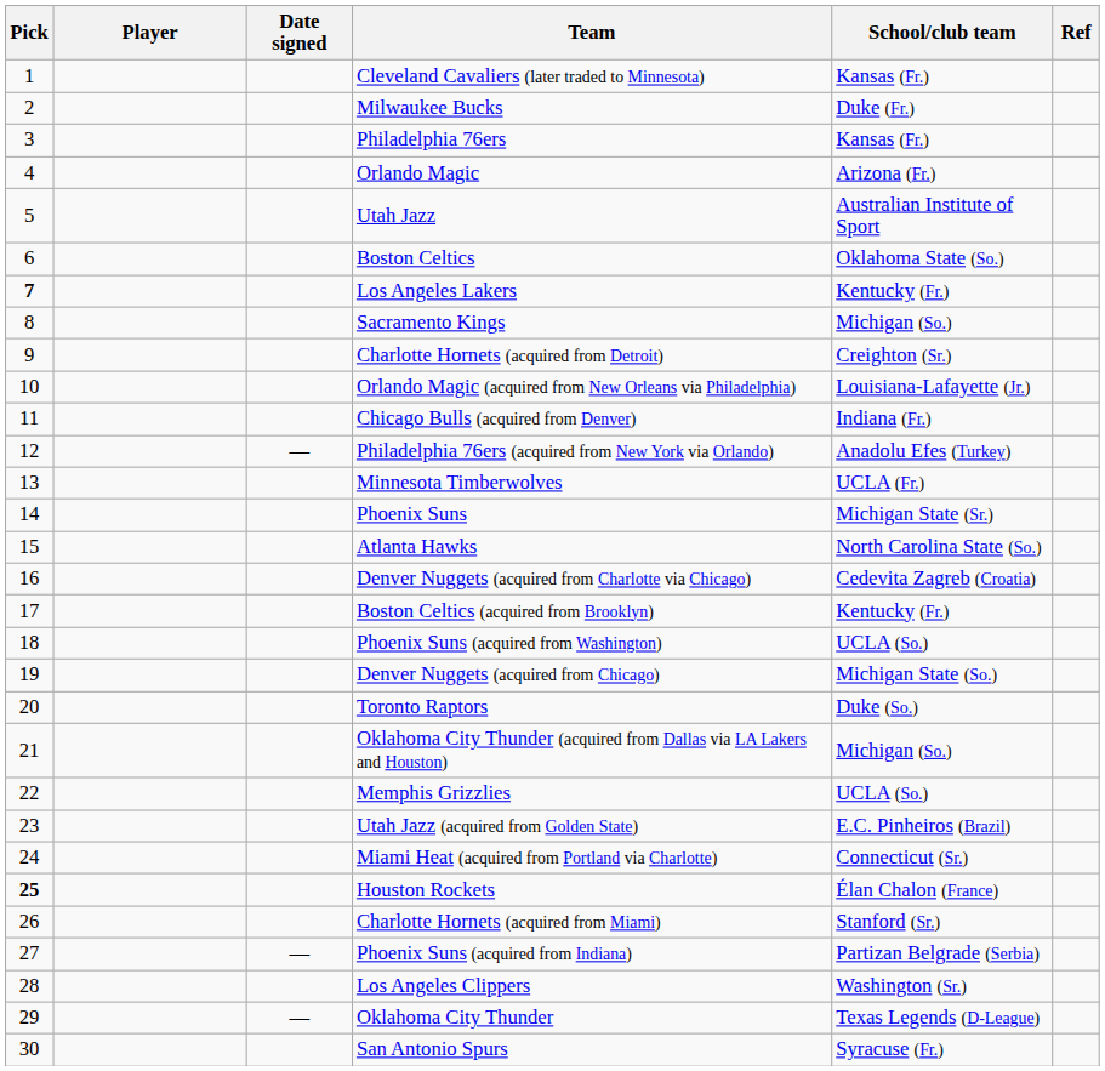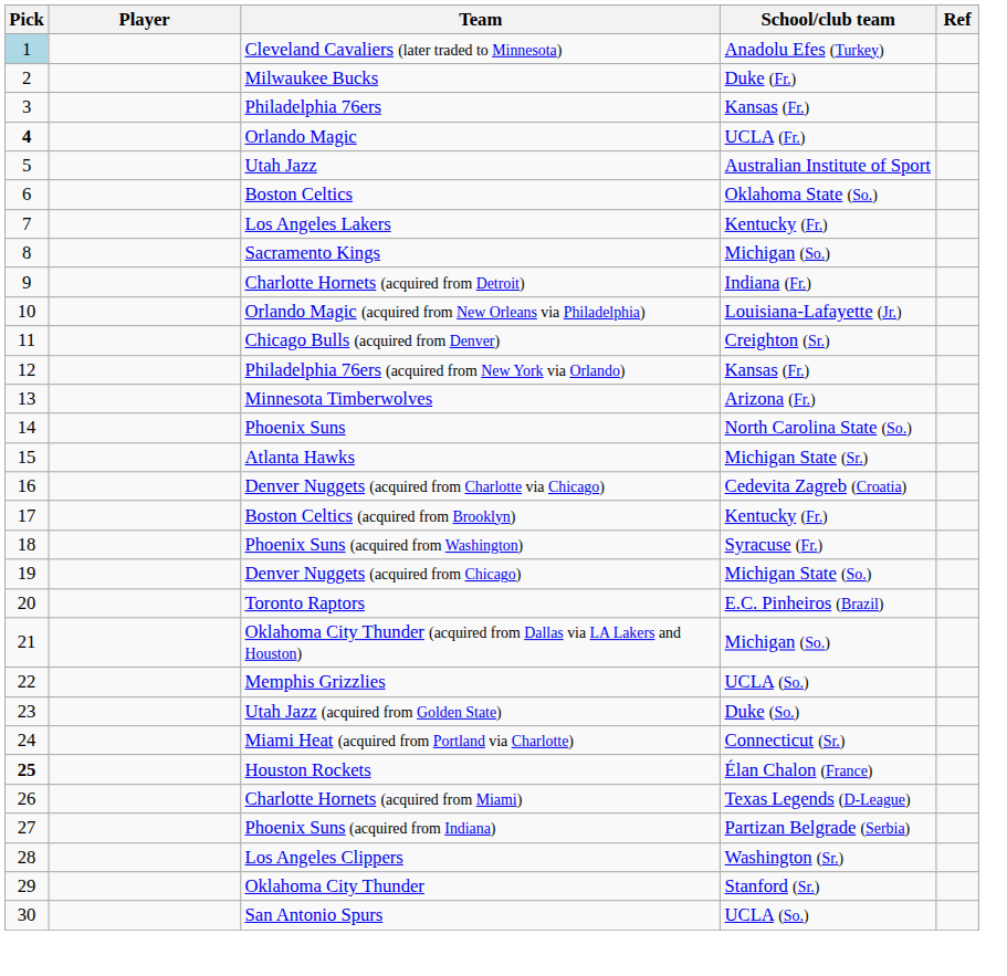- column: Date signed | — | — | —
Cleveland Cavaliers (later traded to Minnesota) | Pick: no background -> lightblue background
Cleveland Cavaliers (later traded to Minnesota) | School/club team: Kansas (Fr.) -> Anadolu Efes (Turkey)
Orlando Magic | Pick: normal -> bold
Orlando Magic | School/club team: Arizona (Fr.) -> UCLA (Fr.)
Los Angeles Lakers | Pick: bold -> normal
Charlotte Hornets (acquired from Detroit) | School/club team: Creighton (Sr.) -> Indiana (Fr.)
Chicago Bulls (acquired from Denver) | School/club team: Indiana (Fr.) -> Creighton (Sr.)
Philadelphia 76ers (acquired from New York via Orlando) | School/club team: Anadolu Efes (Turkey) -> Kansas (Fr.)
Minnesota Timberwolves | School/club team: UCLA (Fr.) -> Arizona (Fr.)
Phoenix Suns | School/club team: Michigan State (Sr.) -> North Carolina State (So.)
Atlanta Hawks | School/club team: North Carolina State (So.) -> Michigan State (Sr.)
Phoenix Suns (acquired from Washington) | School/club team: UCLA (So.) -> Syracuse (Fr.)
Toronto Raptors | School/club team: Duke (So.) -> E.C. Pinheiros (Brazil)
Utah Jazz (acquired from Golden State) | School/club team: E.C. Pinheiros (Brazil) -> Duke (So.)
Charlotte Hornets (acquired from Miami) | School/club team: Stanford (Sr.) -> Texas Legends (D-League)
Oklahoma City Thunder | School/club team: Texas Legends (D-League) -> Stanford (Sr.)
San Antonio Spurs | School/club team: Syracuse (Fr.) -> UCLA (So.)
